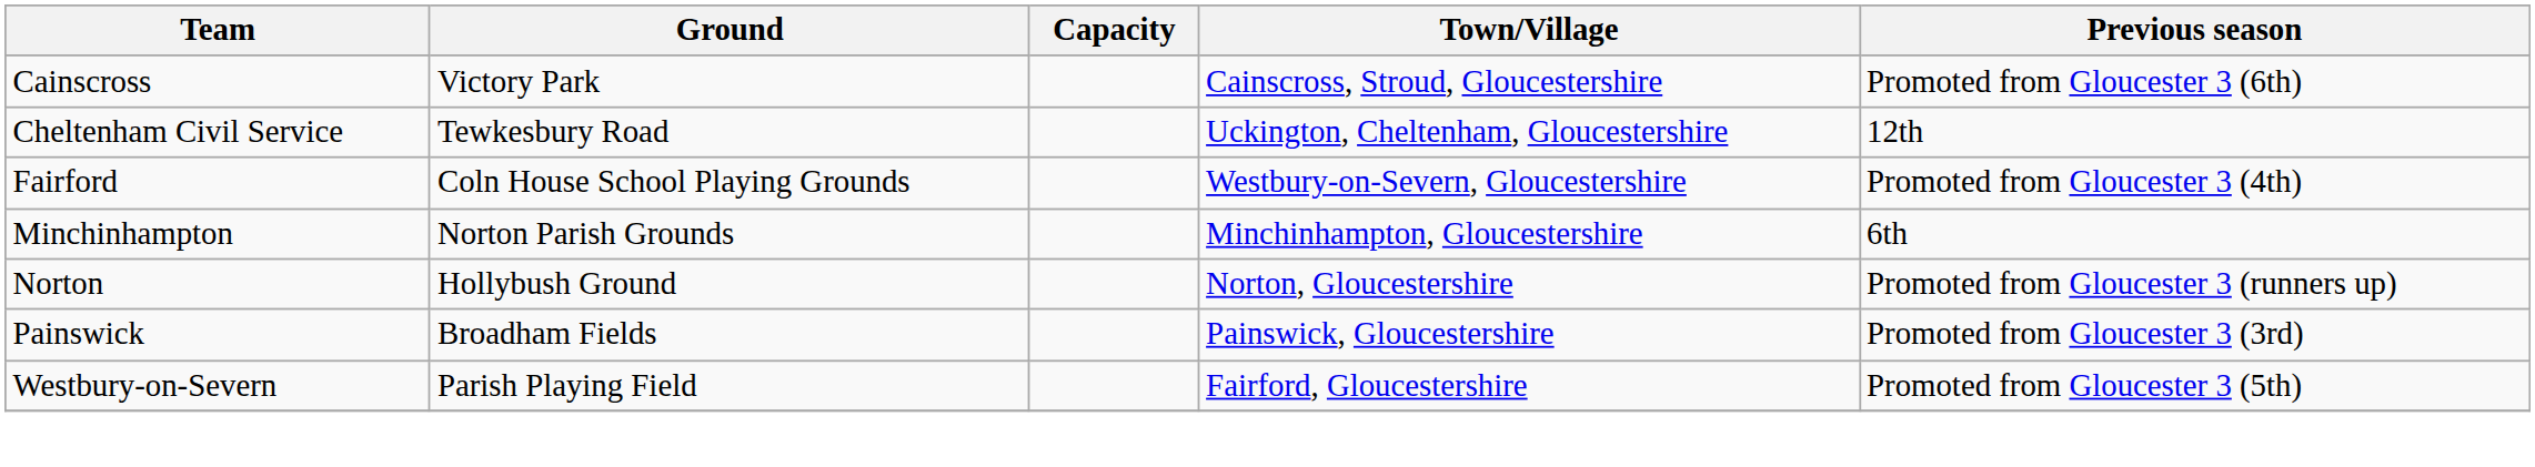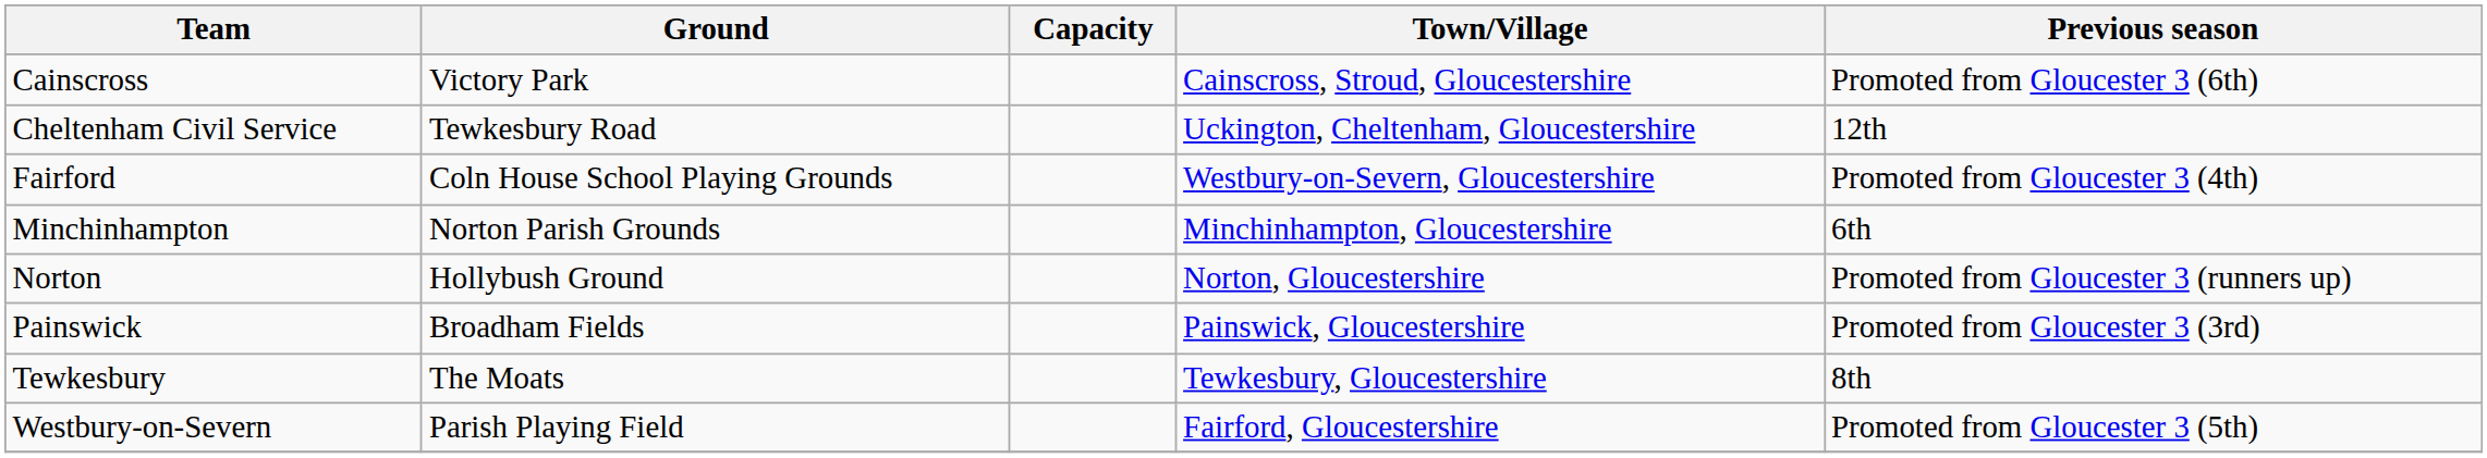+ row: Tewkesbury | The Moats | Tewkesbury, Gloucestershire | 8th
